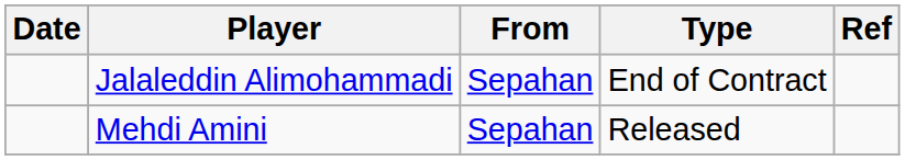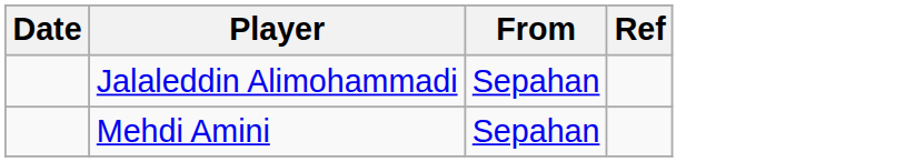- column: Type | End of Contract | Released
